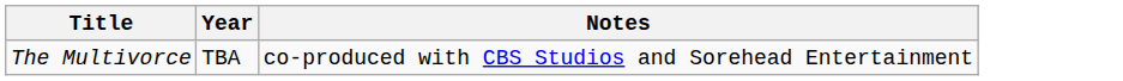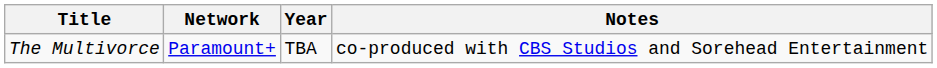+ column: Network | Paramount+
